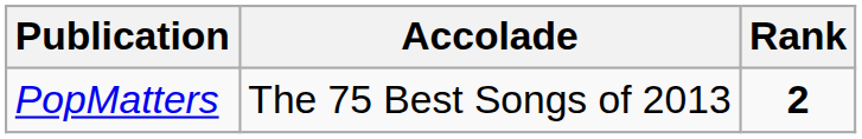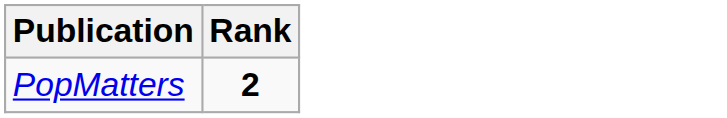- column: Accolade | The 75 Best Songs of 2013
